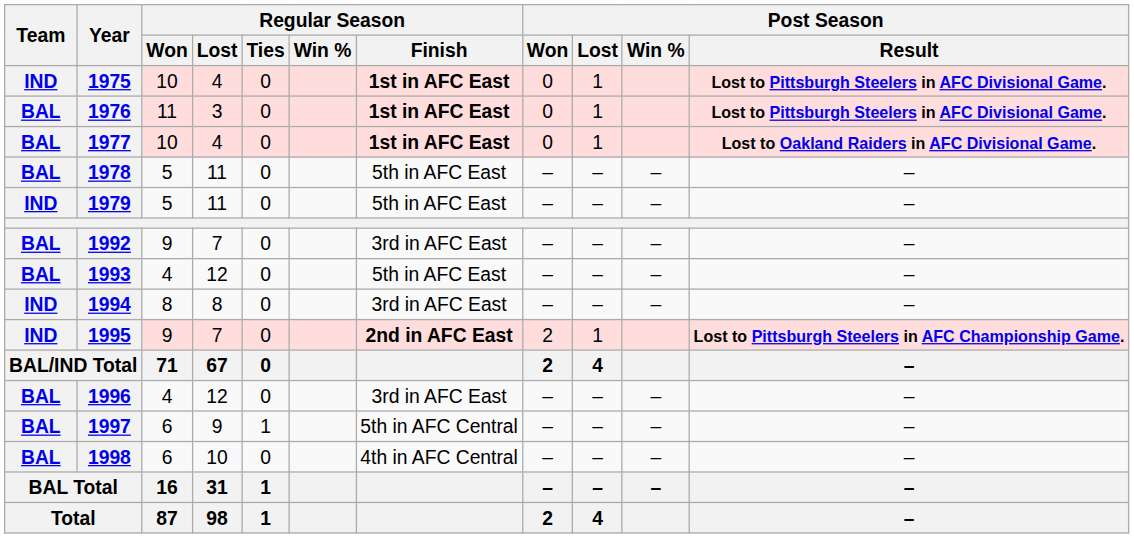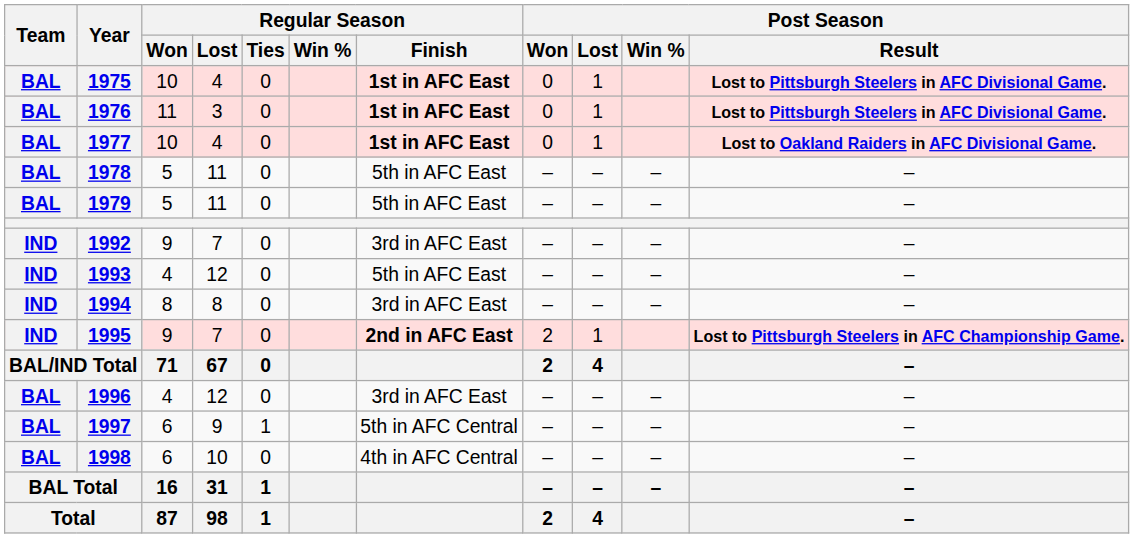1975 | Team: IND -> BAL
1979 | Team: IND -> BAL
1992 | Team: BAL -> IND
1993 | Team: BAL -> IND
